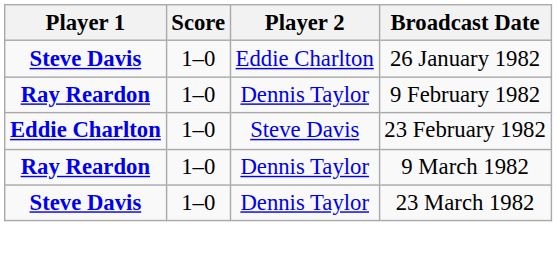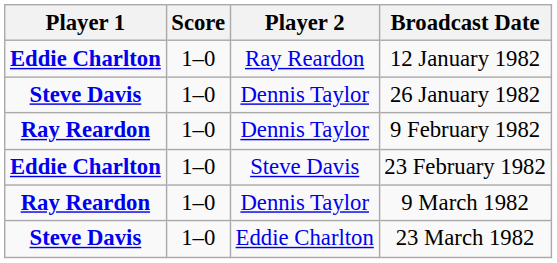+ row: Eddie Charlton | 1–0 | Ray Reardon | 12 January 1982
26 January 1982 | Player 2: Eddie Charlton -> Dennis Taylor
23 March 1982 | Player 2: Dennis Taylor -> Eddie Charlton
